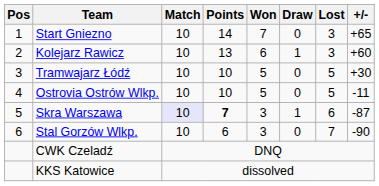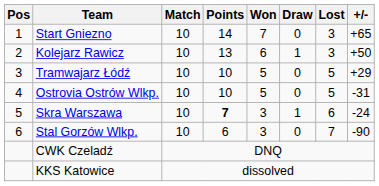Kolejarz Rawicz | +/-: +60 -> +50
Tramwajarz Łódź | +/-: +30 -> +29
Ostrovia Ostrów Wlkp. | +/-: -11 -> -31
Skra Warszawa | Match: lavender background -> no background
Skra Warszawa | +/-: -87 -> -24
